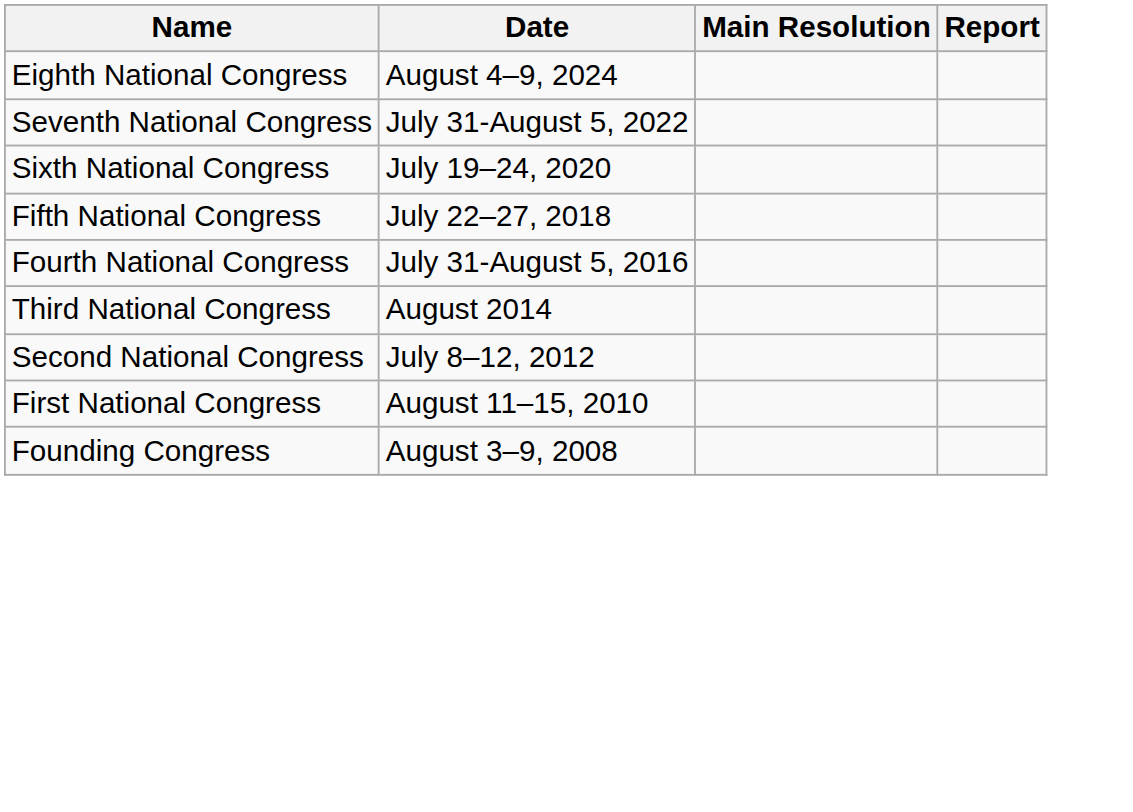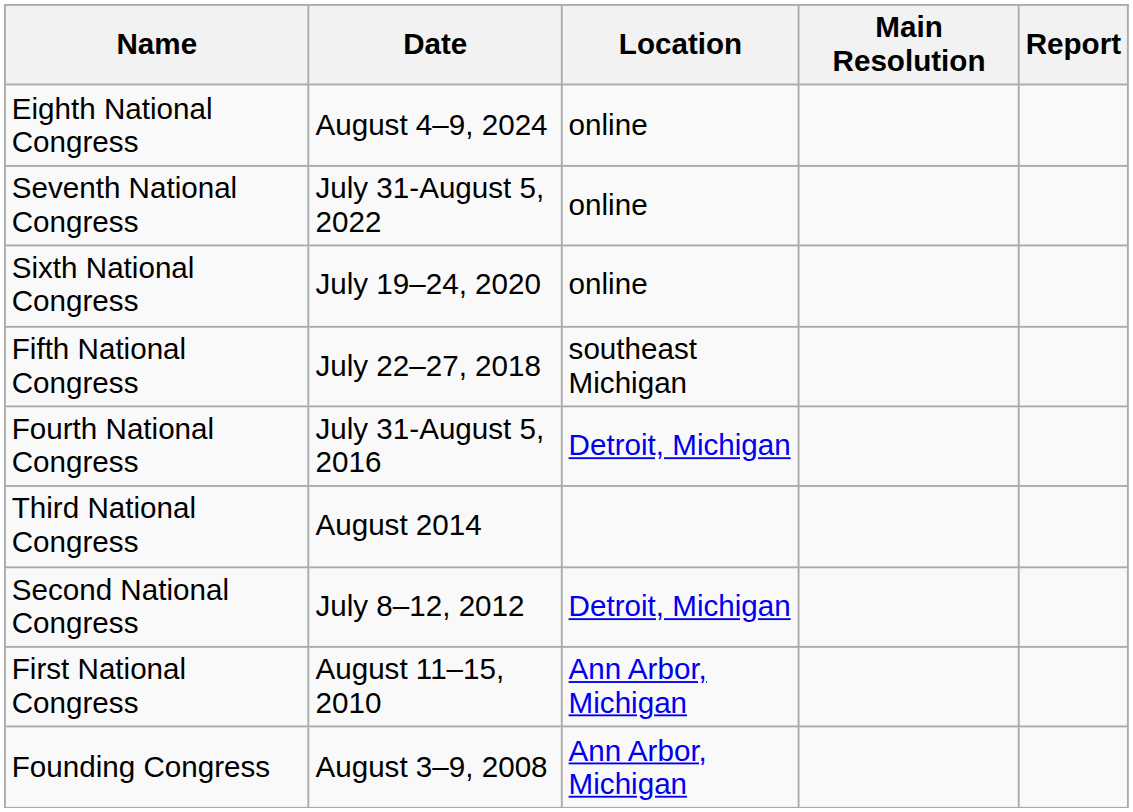+ column: Location | online | online | online | southeast Michigan | Detroit, Michigan | Detroit, Michigan | Ann Arbor, Michigan | Ann Arbor, Michigan
